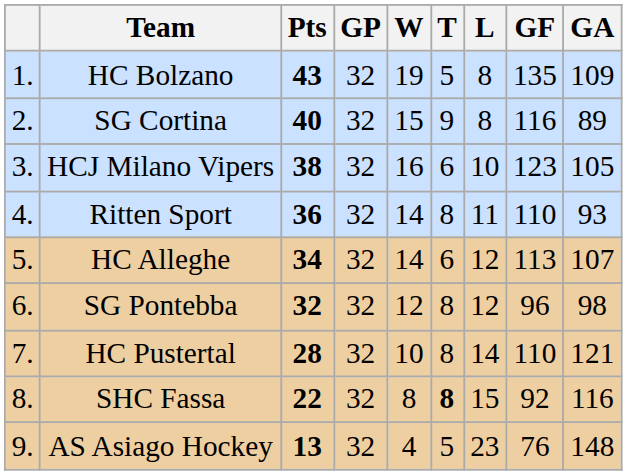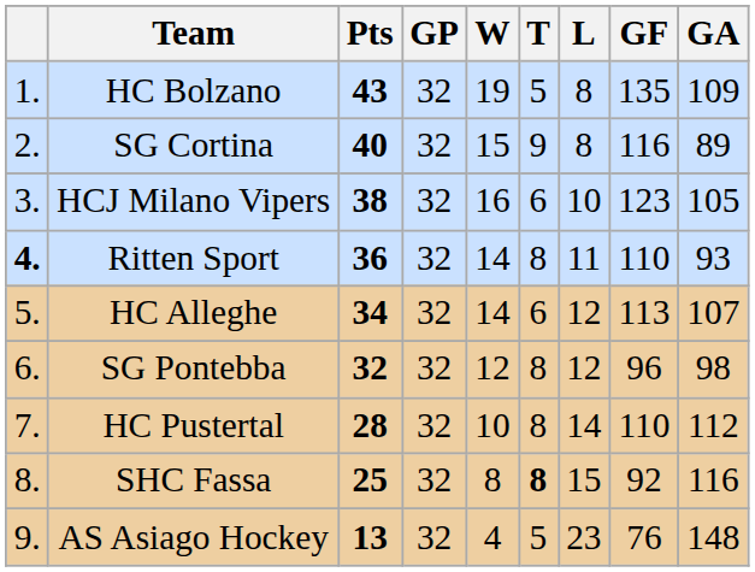Ritten Sport | column 1: normal -> bold
HC Pustertal | GA: 121 -> 112
SHC Fassa | Pts: 22 -> 25
